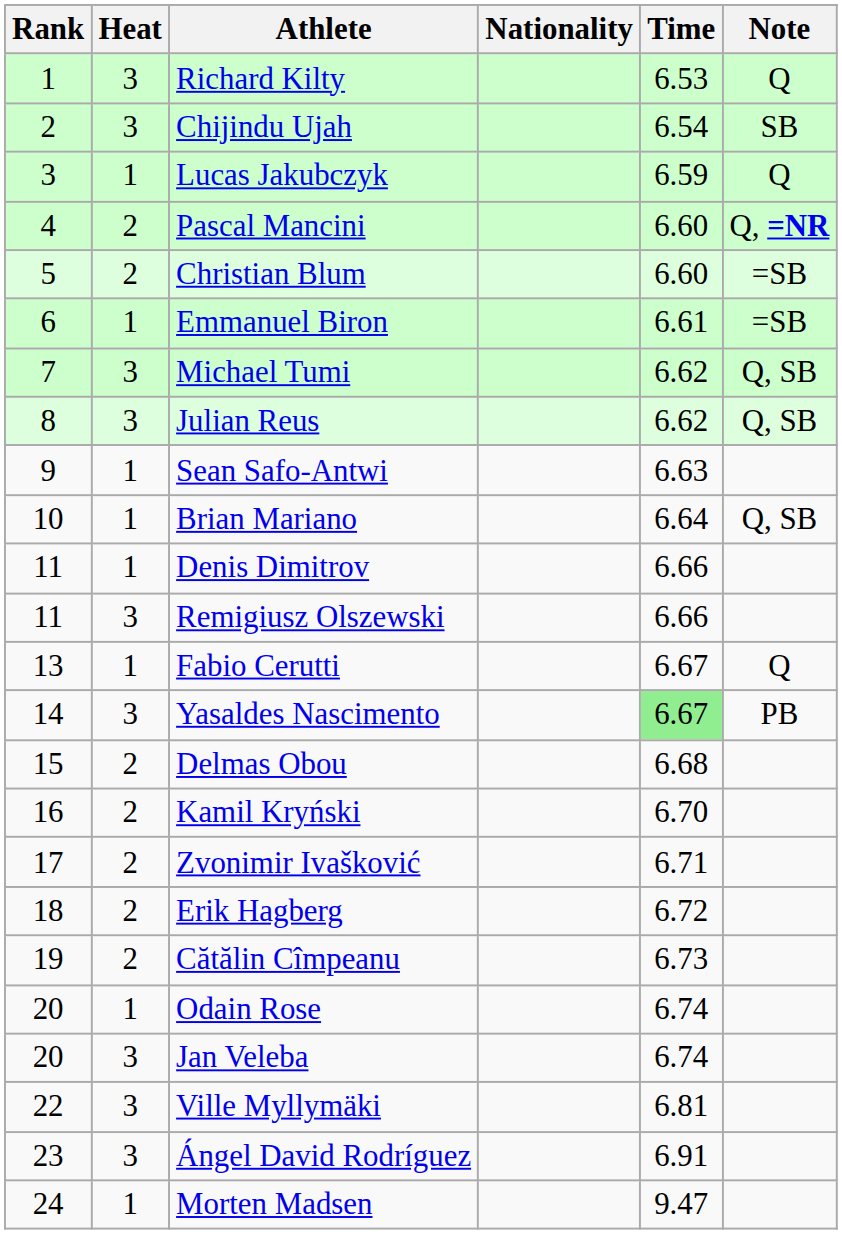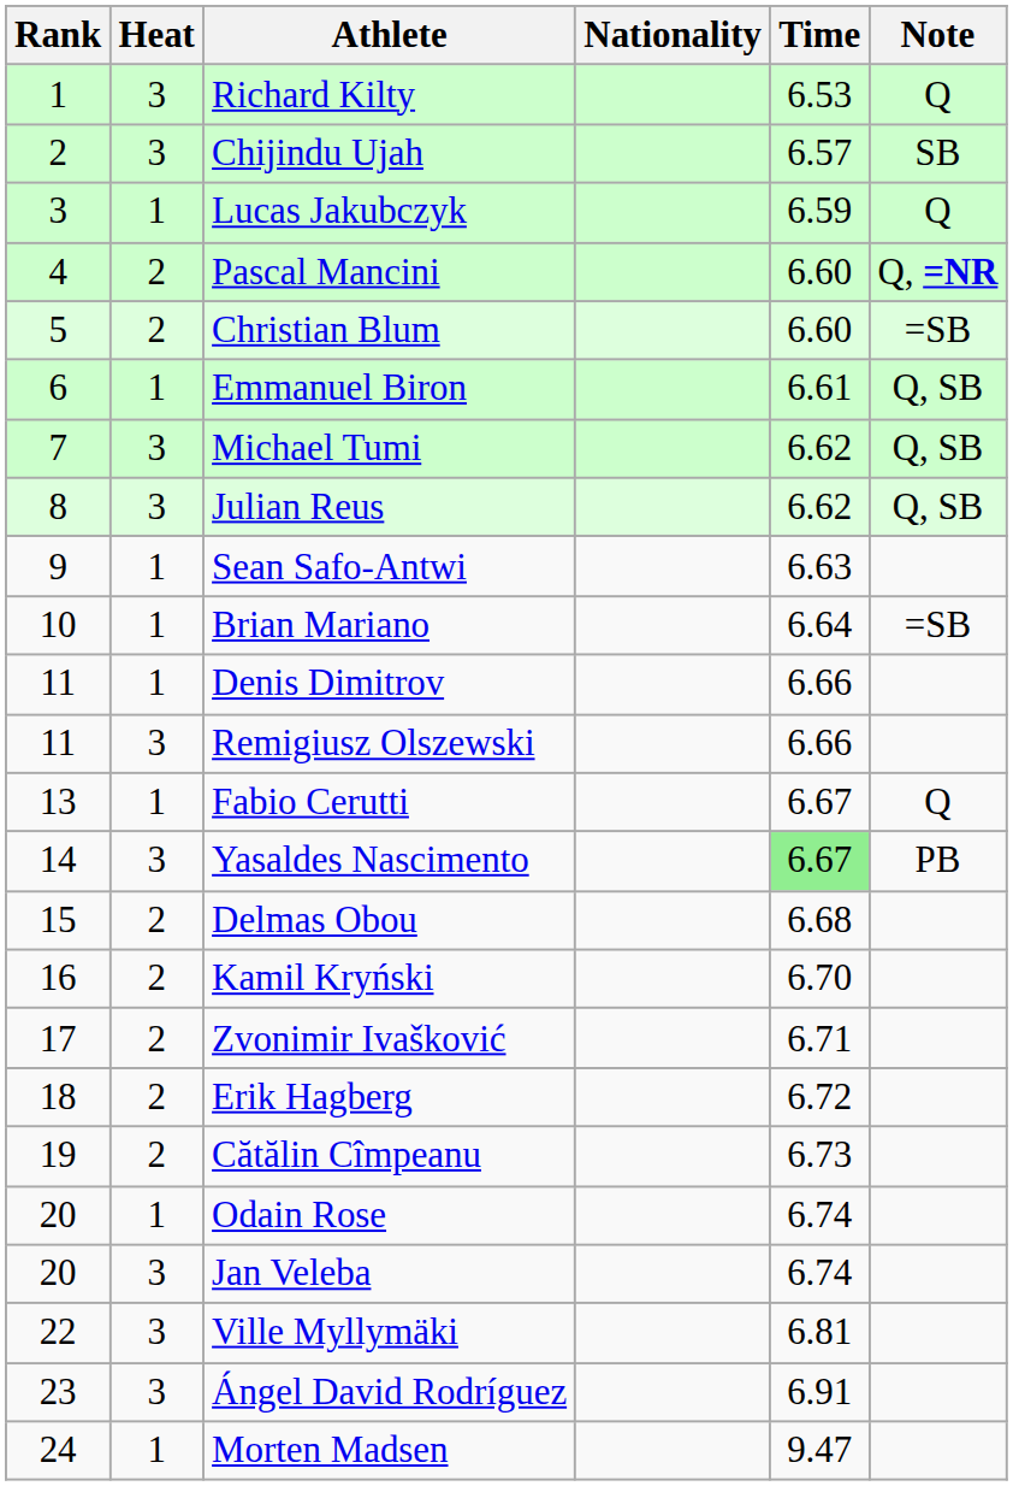Chijindu Ujah | Time: 6.54 -> 6.57
Emmanuel Biron | Note: =SB -> Q, SB
Brian Mariano | Note: Q, SB -> =SB
